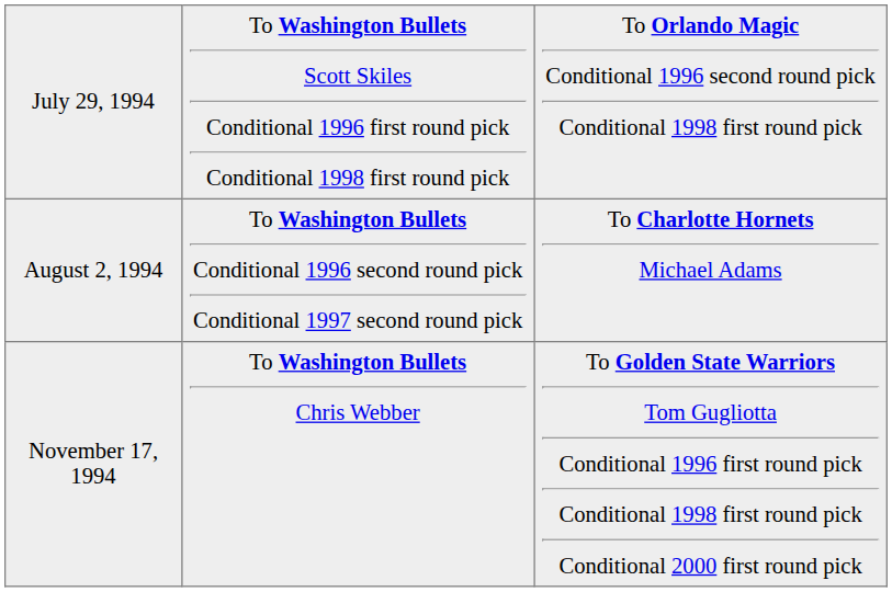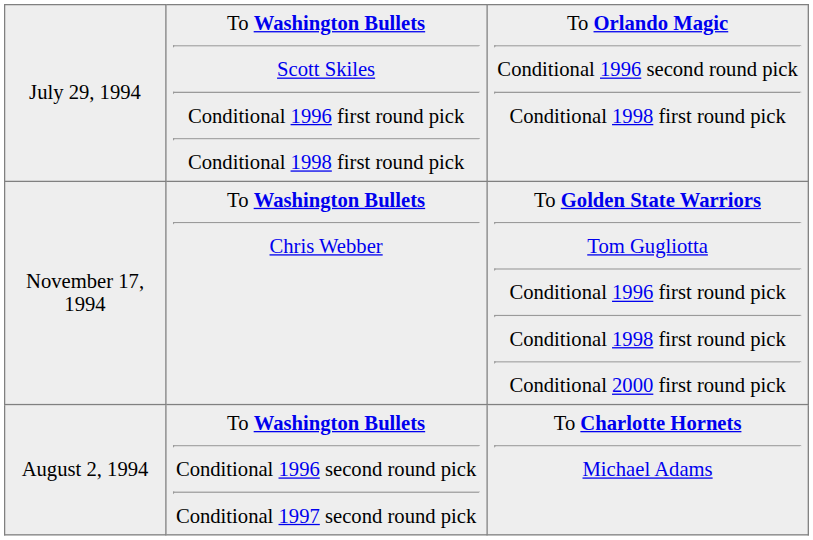rows swapped: August 2, 1994 <-> November 17, 1994
